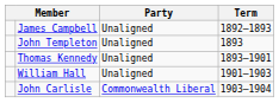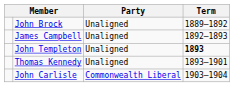+ row: John Brock | Unaligned | 1889–1892
John Templeton | Term: normal -> bold
- row: William Hall | Unaligned | 1901–1903
